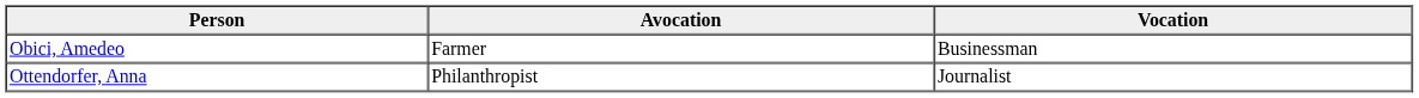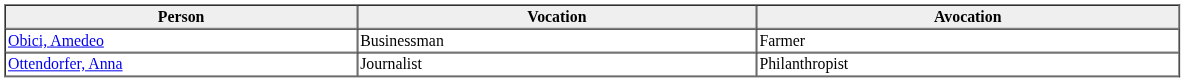columns swapped: Avocation <-> Vocation
